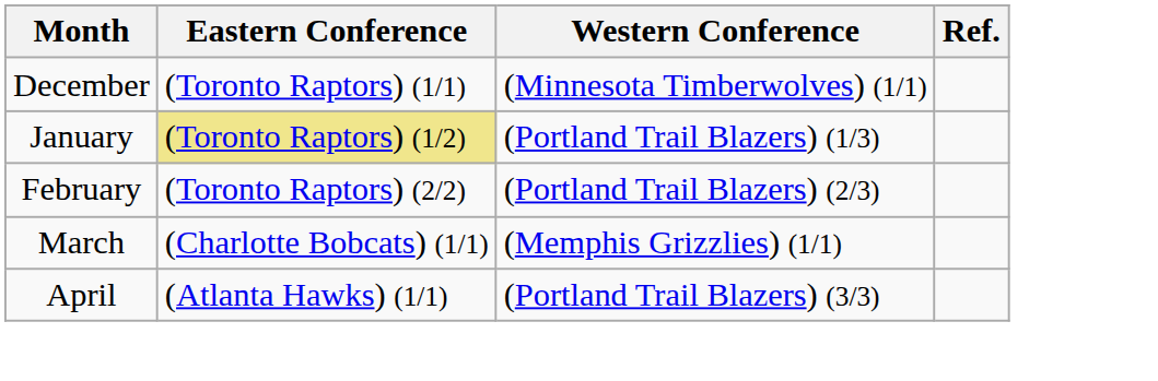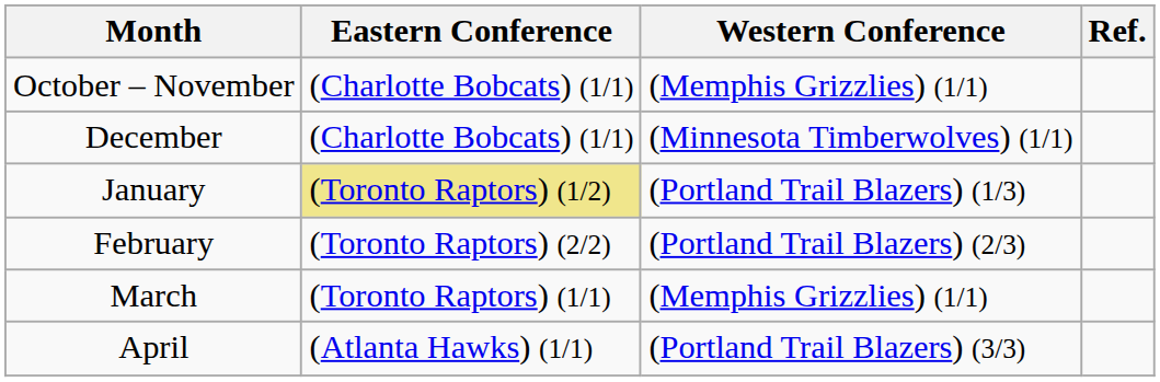+ row: October – November | (Charlotte Bobcats) (1/1) | (Memphis Grizzlies) (1/1)
December | Eastern Conference: (Toronto Raptors) (1/1) -> (Charlotte Bobcats) (1/1)
March | Eastern Conference: (Charlotte Bobcats) (1/1) -> (Toronto Raptors) (1/1)
